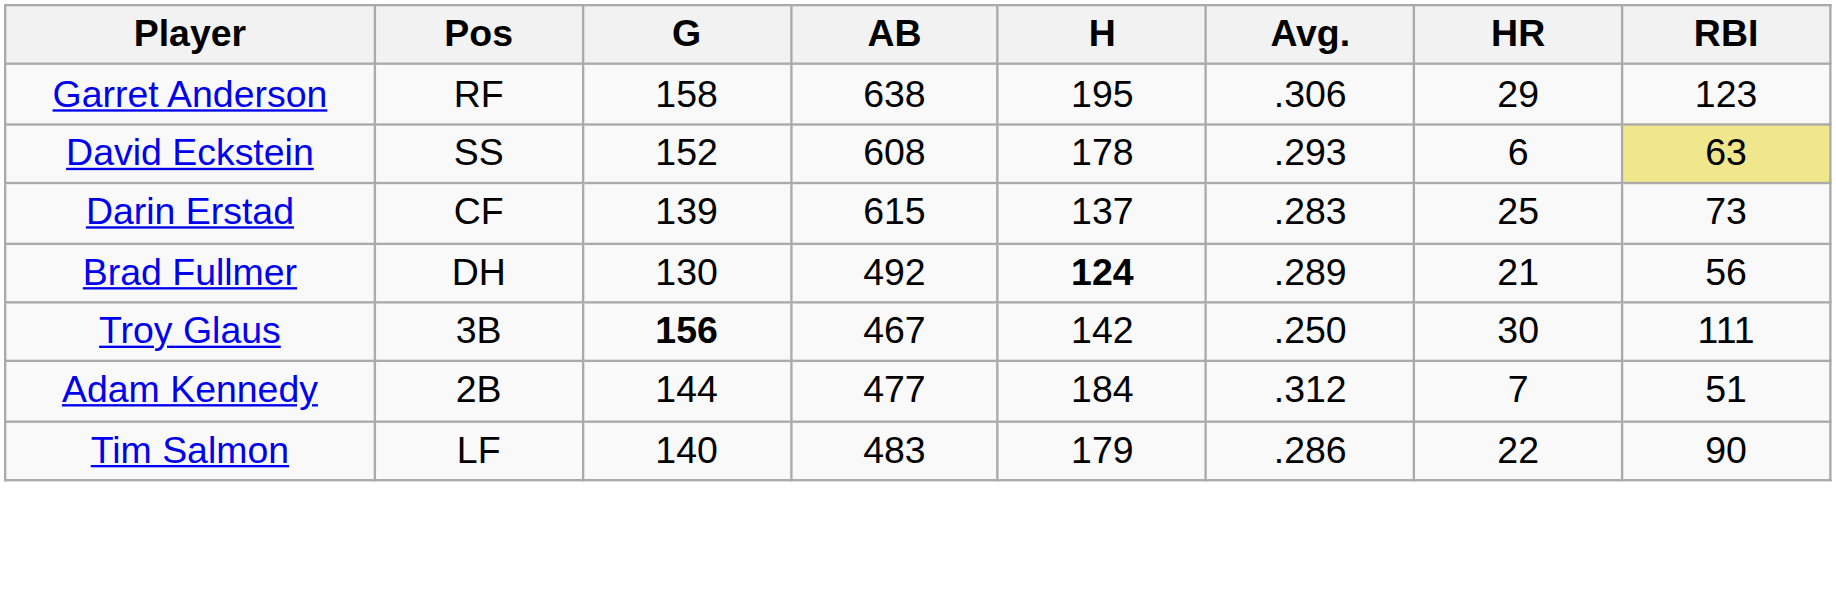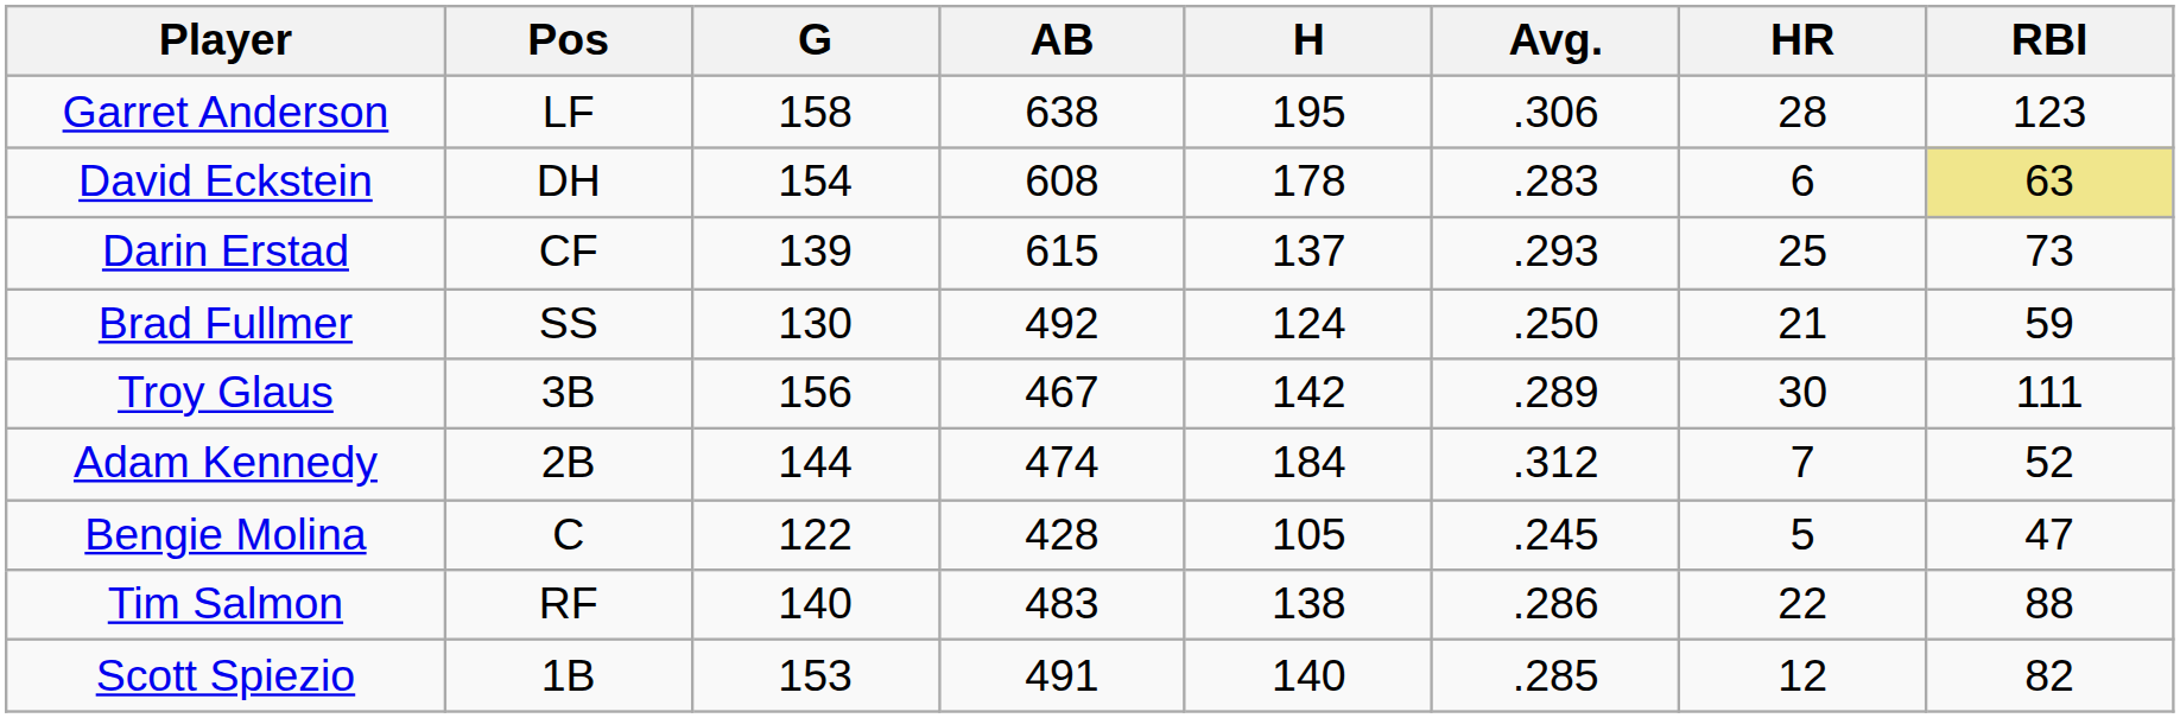Garret Anderson | Pos: RF -> LF
Garret Anderson | HR: 29 -> 28
David Eckstein | Pos: SS -> DH
David Eckstein | G: 152 -> 154
David Eckstein | Avg.: .293 -> .283
Darin Erstad | Avg.: .283 -> .293
Brad Fullmer | Pos: DH -> SS
Brad Fullmer | H: bold -> normal
Brad Fullmer | Avg.: .289 -> .250
Brad Fullmer | RBI: 56 -> 59
Troy Glaus | G: bold -> normal
Troy Glaus | Avg.: .250 -> .289
Adam Kennedy | AB: 477 -> 474
Adam Kennedy | RBI: 51 -> 52
+ row: Bengie Molina | C | 122 | 428 | 105 | .245 | 5 | 47
Tim Salmon | Pos: LF -> RF
Tim Salmon | H: 179 -> 138
Tim Salmon | RBI: 90 -> 88
+ row: Scott Spiezio | 1B | 153 | 491 | 140 | .285 | 12 | 82
